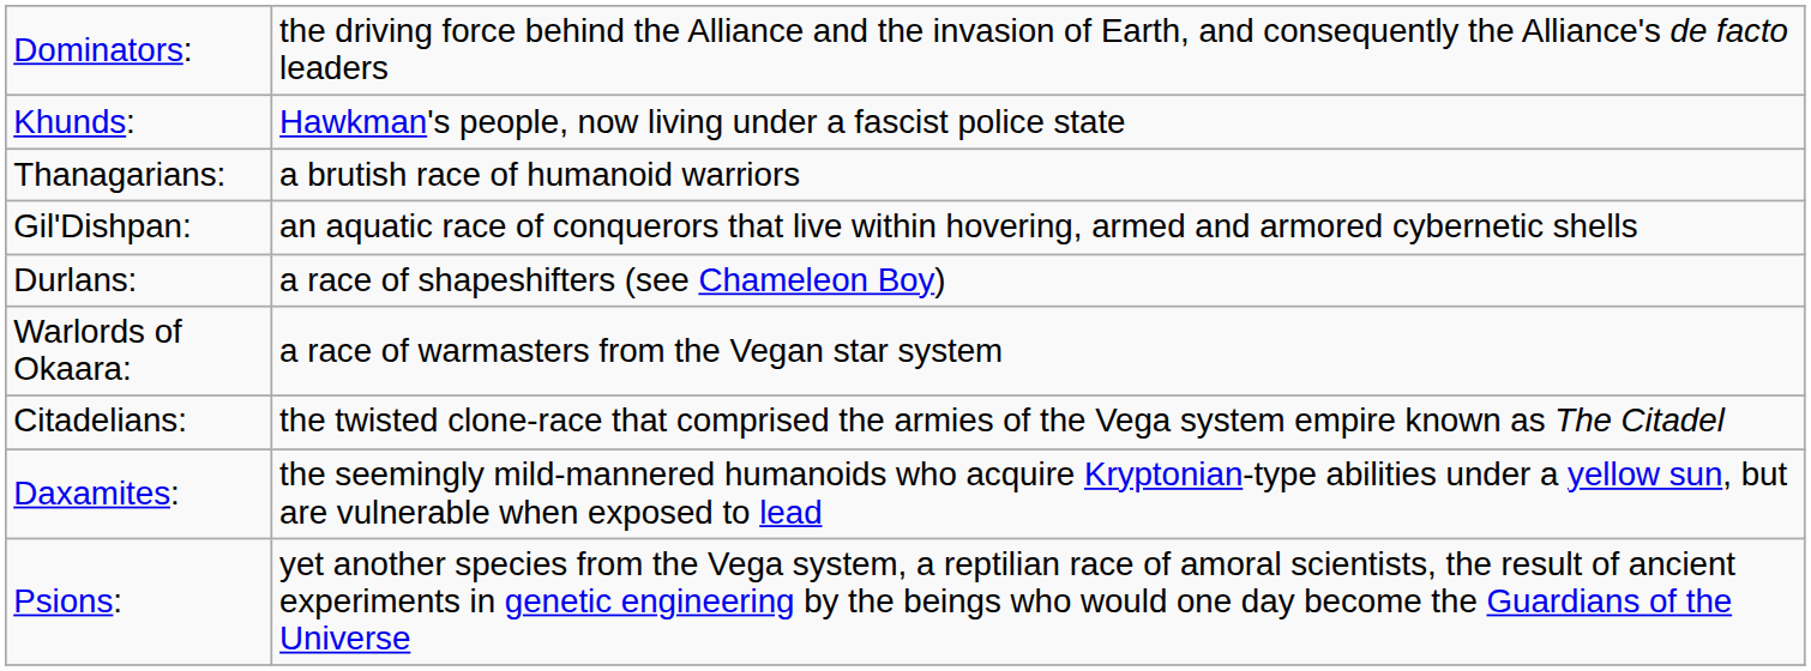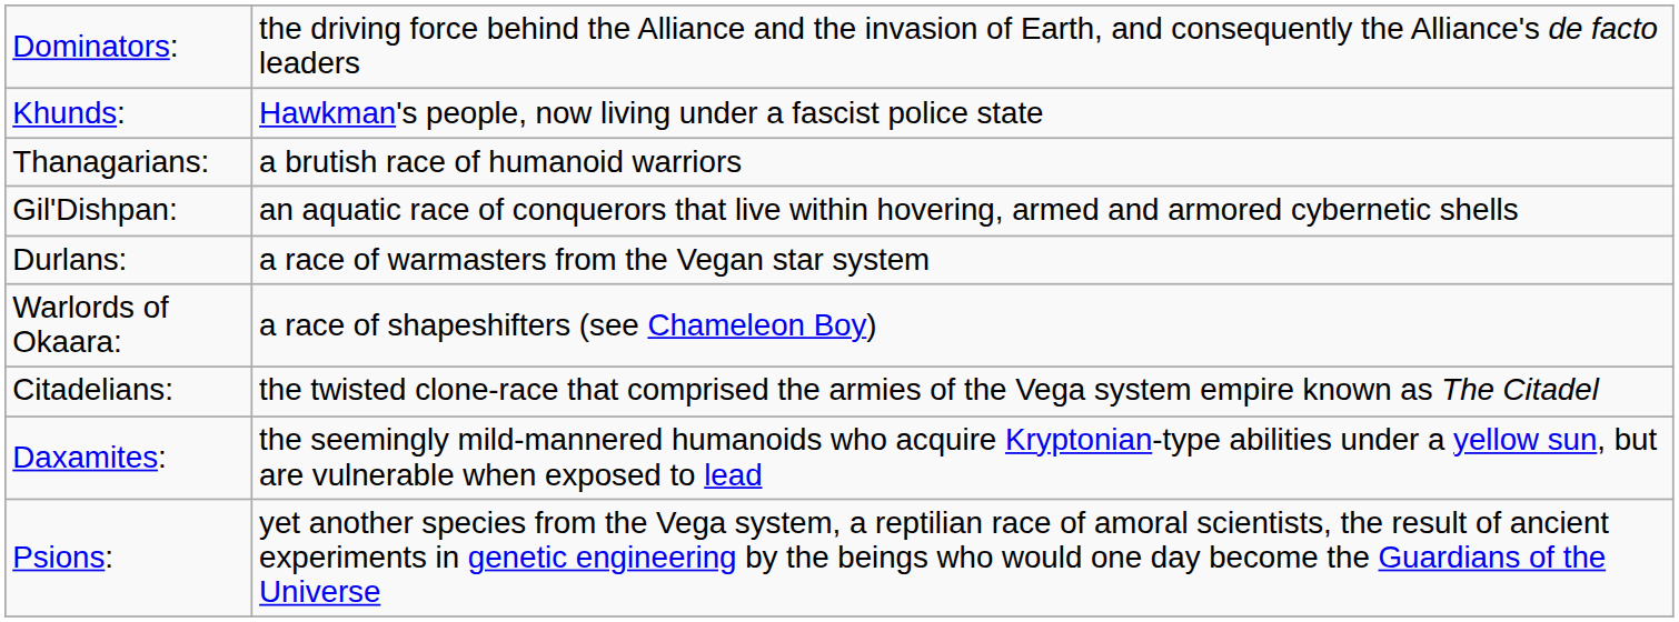Durlans: | column 2: a race of shapeshifters (see Chameleon Boy) -> a race of warmasters from the Vegan star system
Warlords of Okaara: | column 2: a race of warmasters from the Vegan star system -> a race of shapeshifters (see Chameleon Boy)
